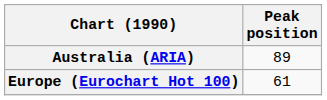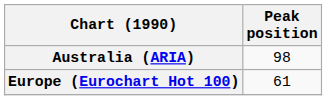Australia (ARIA) | Peak position: 89 -> 98
